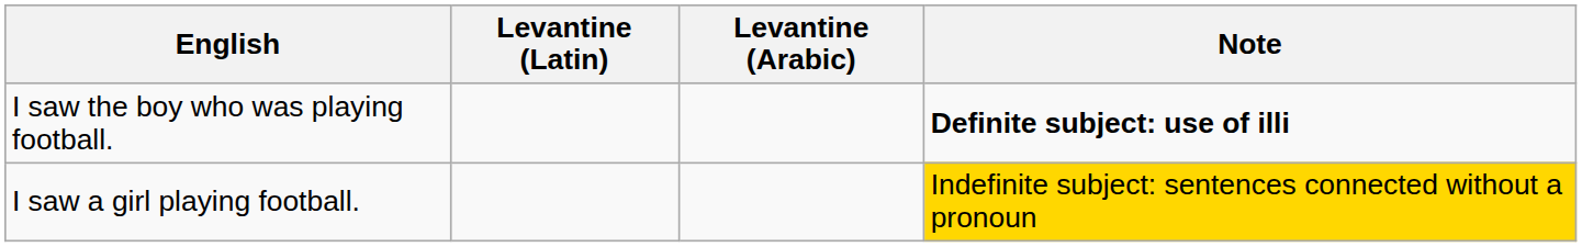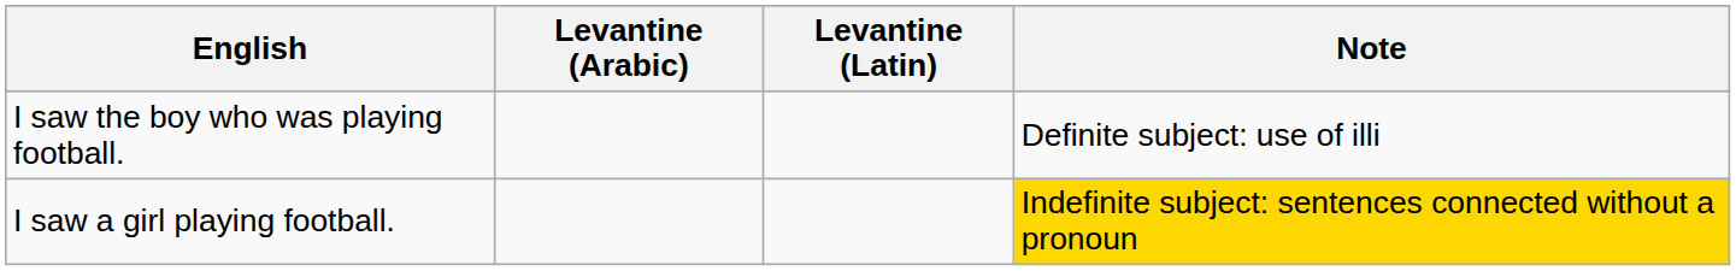columns swapped: Levantine (Arabic) <-> Levantine (Latin)
I saw the boy who was playing football. | Note: bold -> normal
